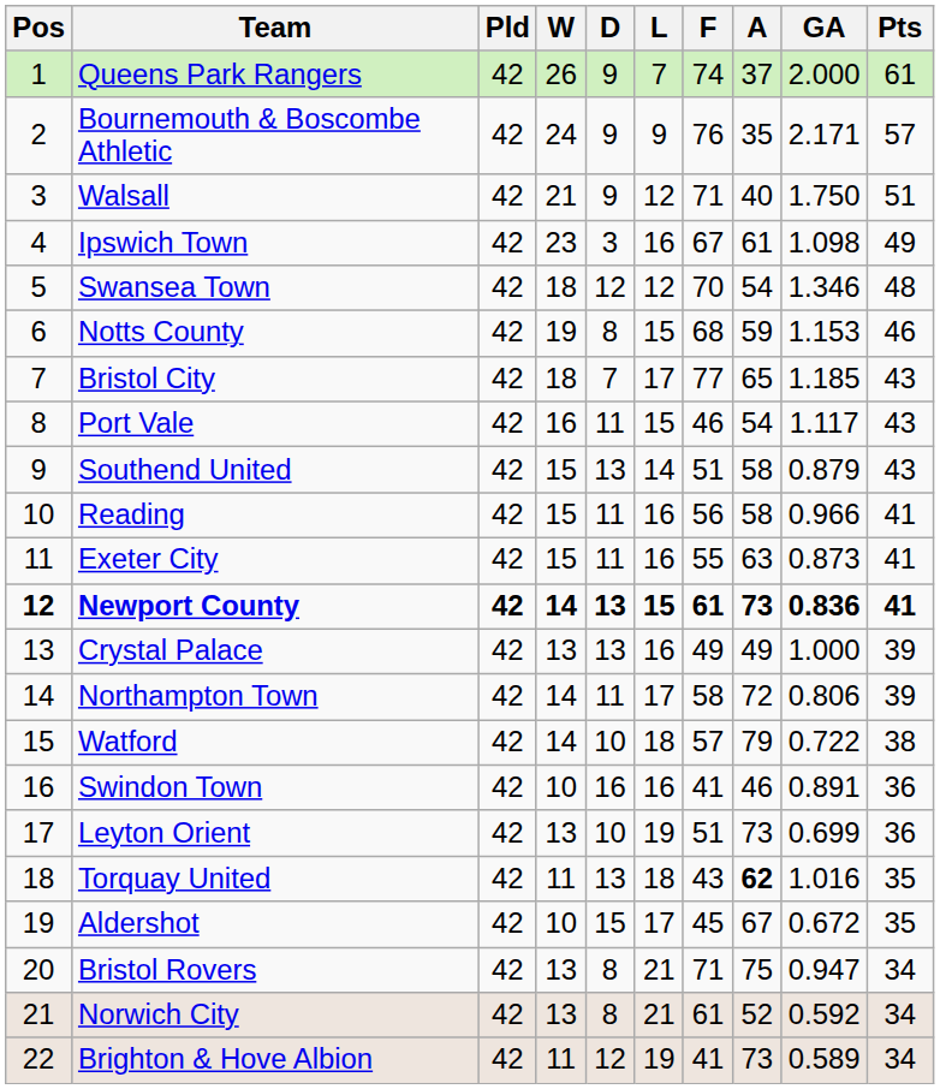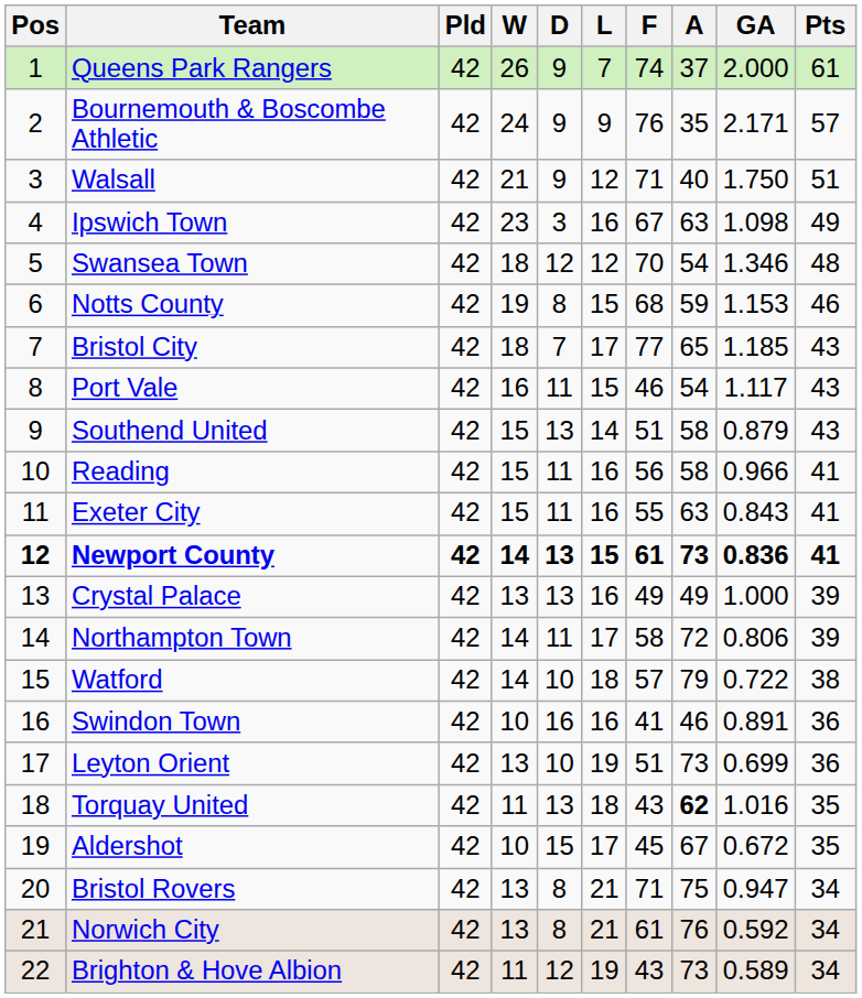Ipswich Town | A: 61 -> 63
Exeter City | GA: 0.873 -> 0.843
Norwich City | A: 52 -> 76
Brighton & Hove Albion | F: 41 -> 43
